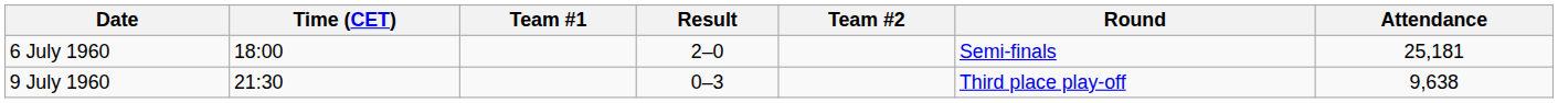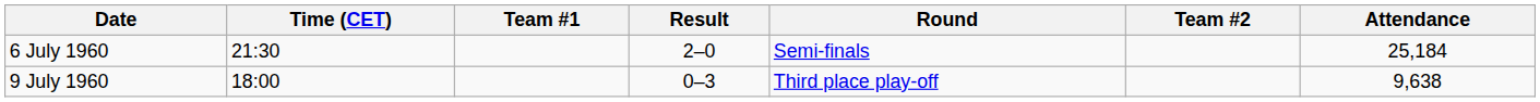columns swapped: Team #2 <-> Round
6 July 1960 | Time (CET): 18:00 -> 21:30
6 July 1960 | Attendance: 25,181 -> 25,184
9 July 1960 | Time (CET): 21:30 -> 18:00
